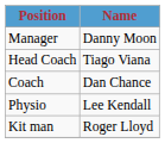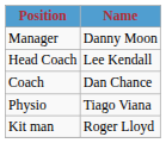Head Coach | Name: Tiago Viana -> Lee Kendall
Physio | Name: Lee Kendall -> Tiago Viana
